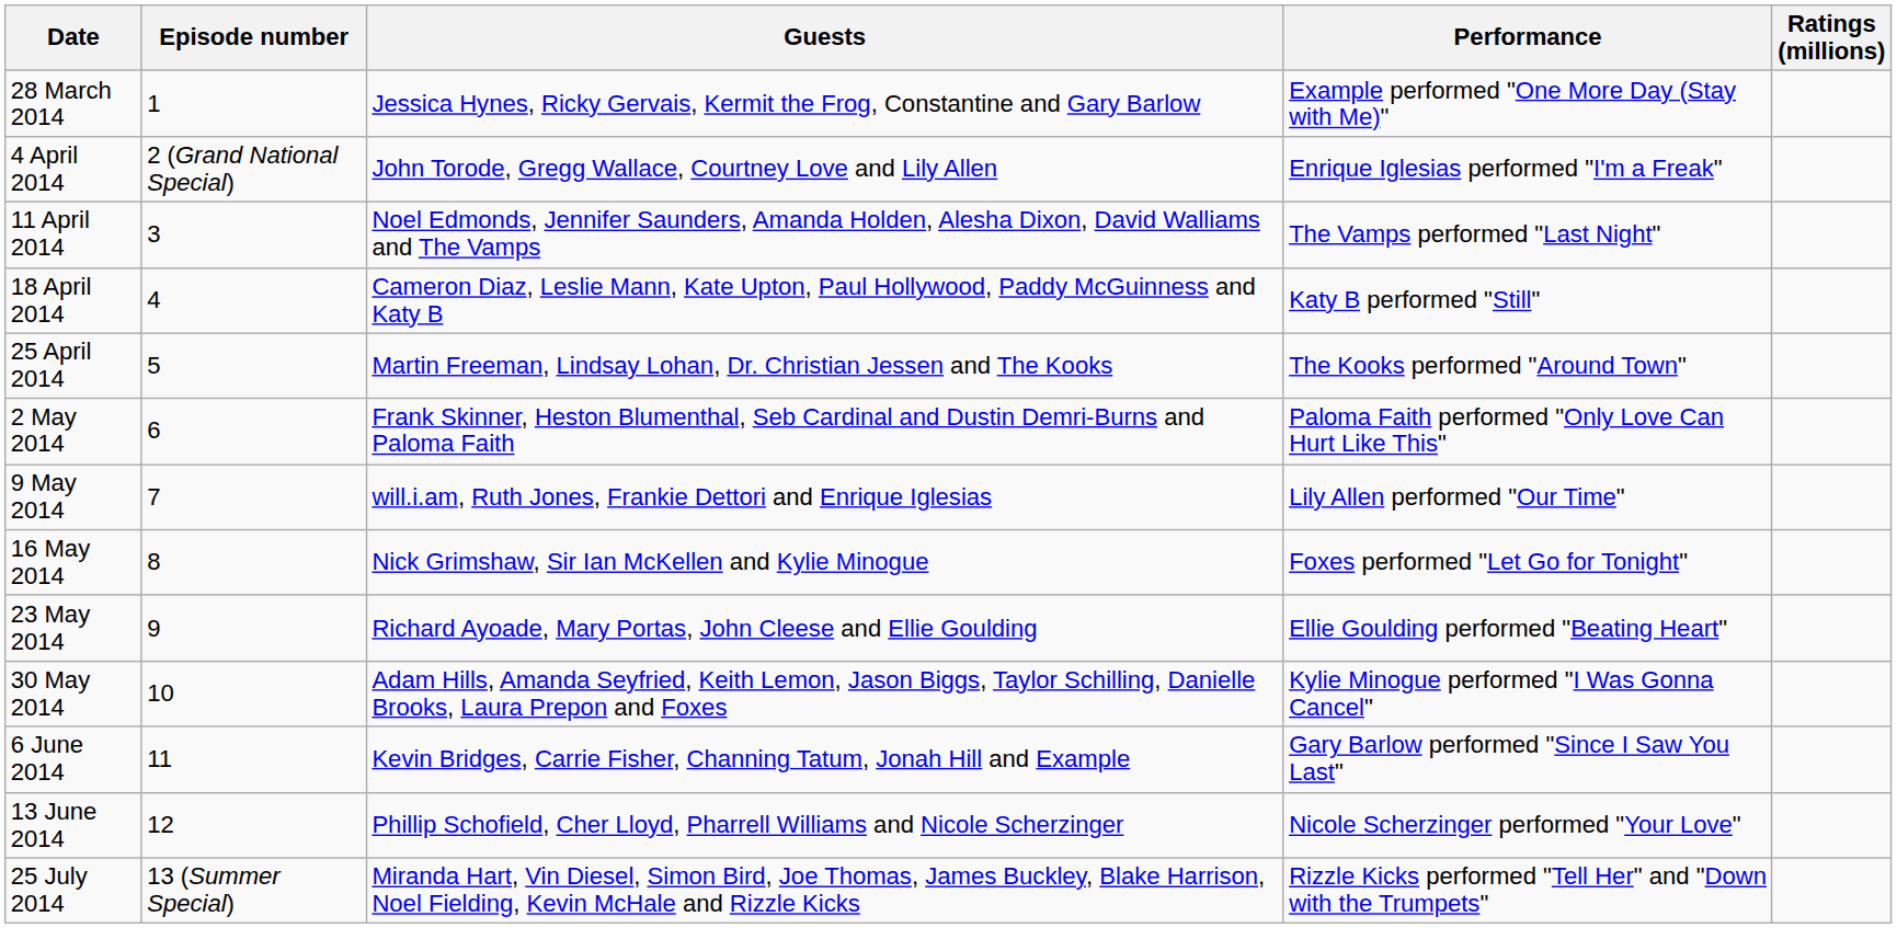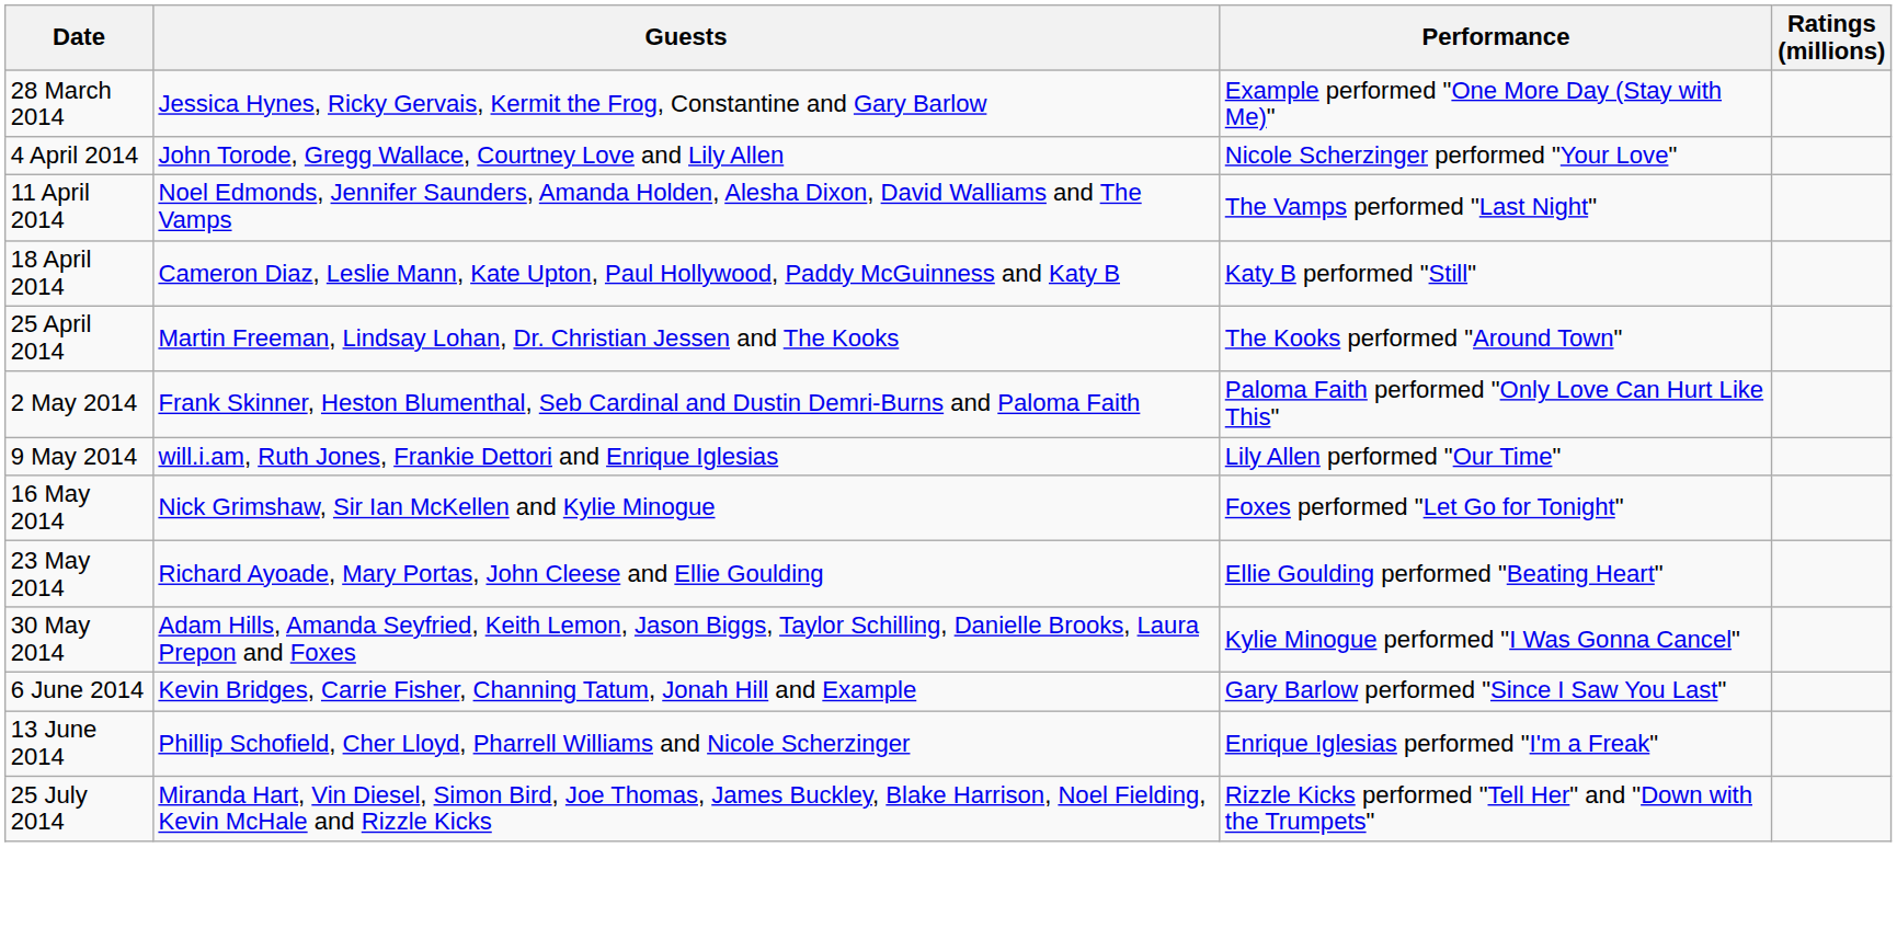- column: Episode number | 1 | 2 (Grand National Special) | 3 | 4 | 5 | 6 | 7 | 8 | 9 | 10 | 11 | 12 | 13 (Summer Special)
4 April 2014 | Performance: Enrique Iglesias performed "I'm a Freak" -> Nicole Scherzinger performed "Your Love"
13 June 2014 | Performance: Nicole Scherzinger performed "Your Love" -> Enrique Iglesias performed "I'm a Freak"
